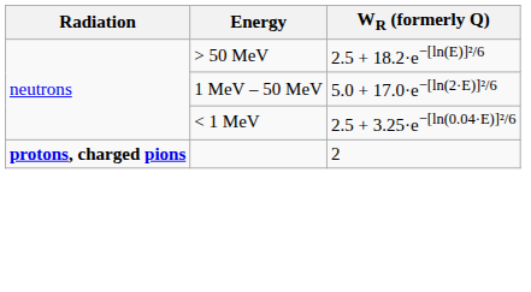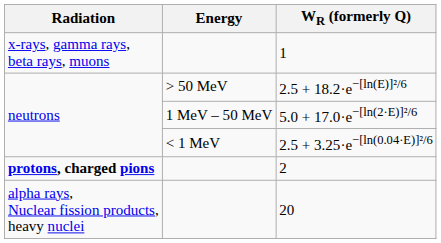+ row: x-rays, gamma rays, beta rays, muons | 1
+ row: alpha rays, Nuclear fission products, heavy nuclei | 20
